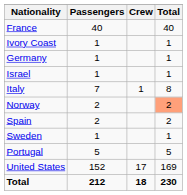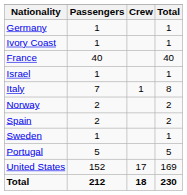rows swapped: France <-> Germany
Norway | Total: lightsalmon background -> no background
